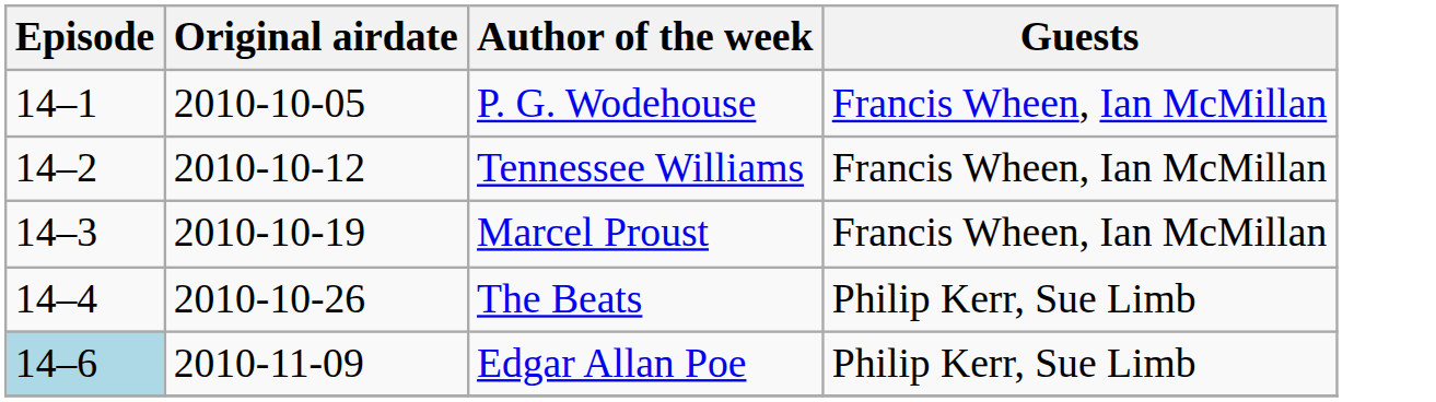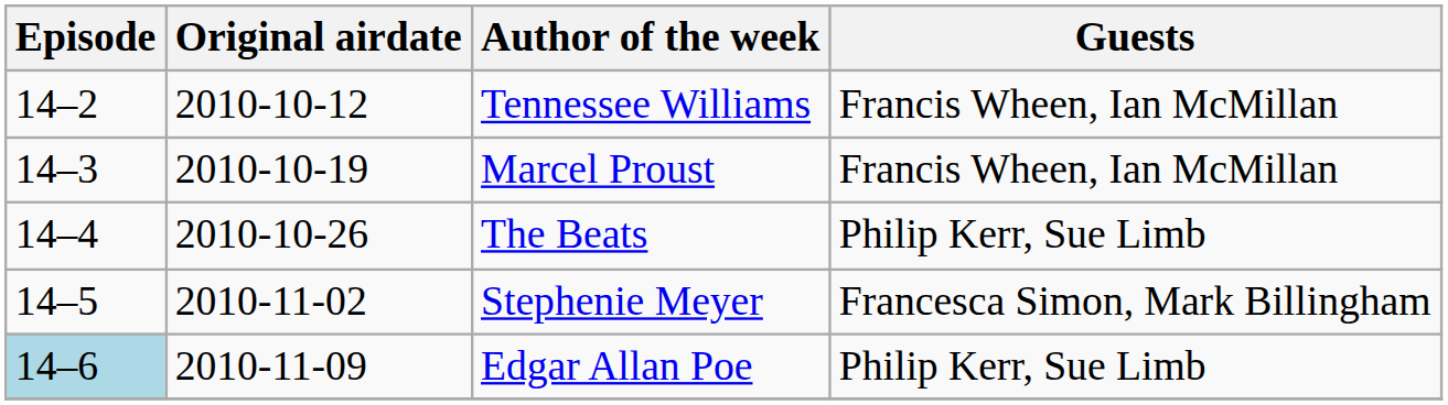- row: 14–1 | 2010-10-05 | P. G. Wodehouse | Francis Wheen, Ian McMillan
+ row: 14–5 | 2010-11-02 | Stephenie Meyer | Francesca Simon, Mark Billingham
